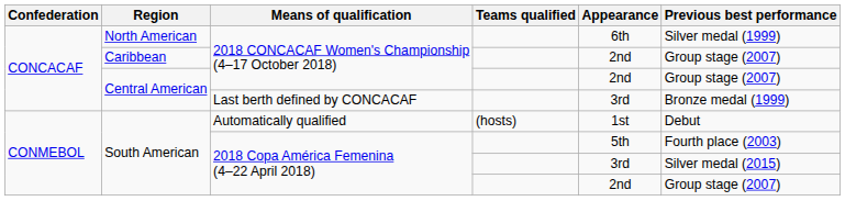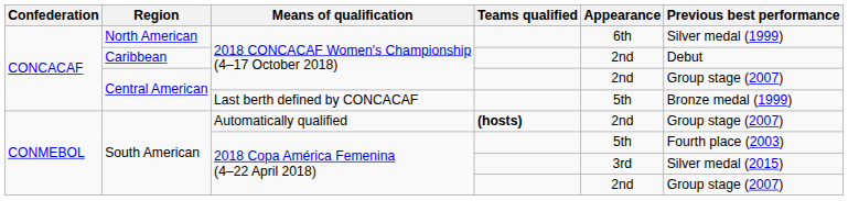Caribbean | Previous best performance: Group stage (2007) -> Debut
Central American / Last berth defined by CONCACAF | Appearance: 3rd -> 5th
South American / Automatically qualified | Teams qualified: normal -> bold
South American / Automatically qualified | Appearance: 1st -> 2nd
South American / Automatically qualified | Previous best performance: Debut -> Group stage (2007)
